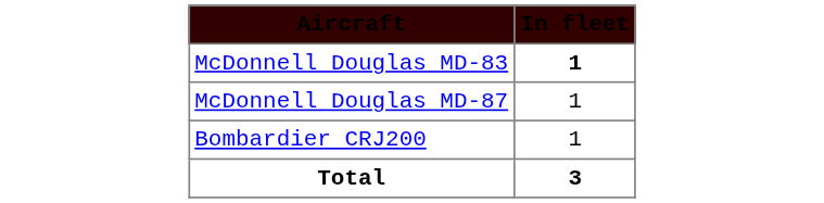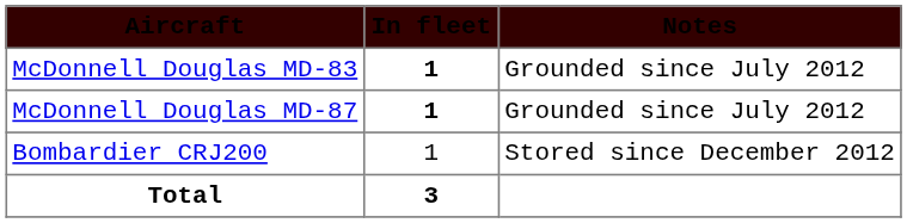+ column: Notes | Grounded since July 2012 | Grounded since July 2012 | Stored since December 2012
McDonnell Douglas MD-87 | In fleet: normal -> bold
